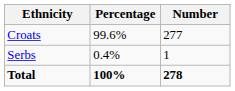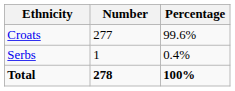columns swapped: Number <-> Percentage
